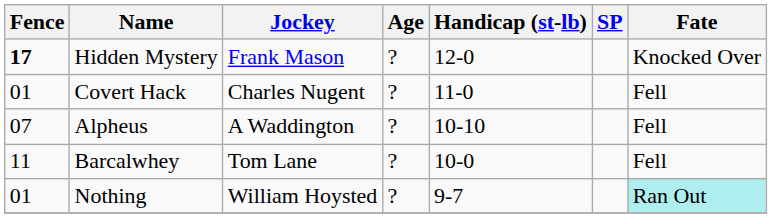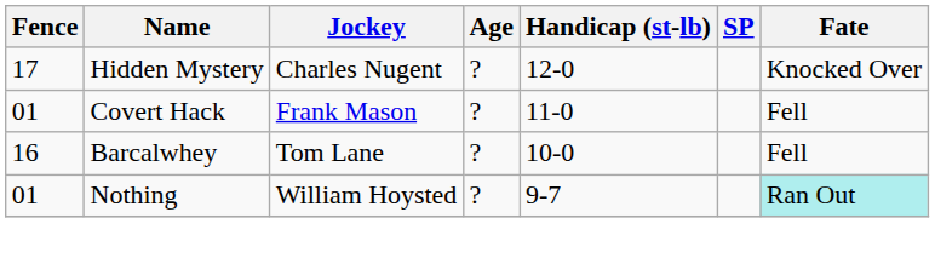Hidden Mystery | Fence: bold -> normal
Hidden Mystery | Jockey: Frank Mason -> Charles Nugent
Covert Hack | Jockey: Charles Nugent -> Frank Mason
- row: 07 | Alpheus | A Waddington | ? | 10-10 | Fell
Barcalwhey | Fence: 11 -> 16
